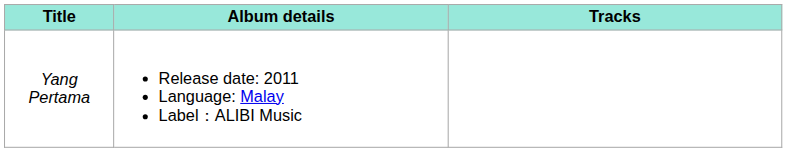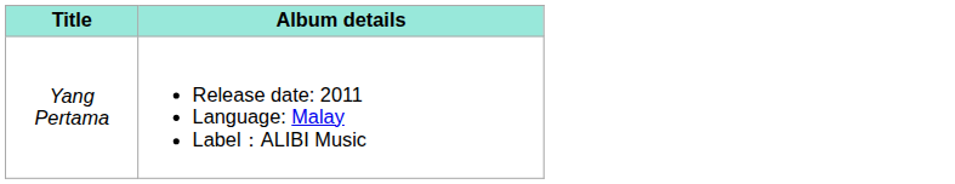- column: Tracks
